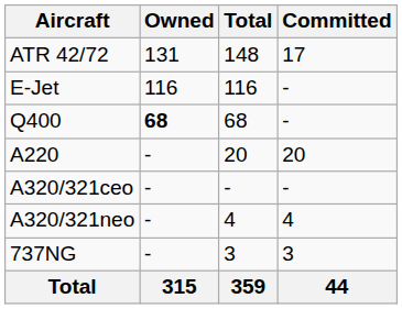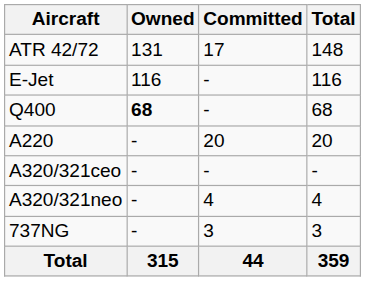columns swapped: Committed <-> Total
